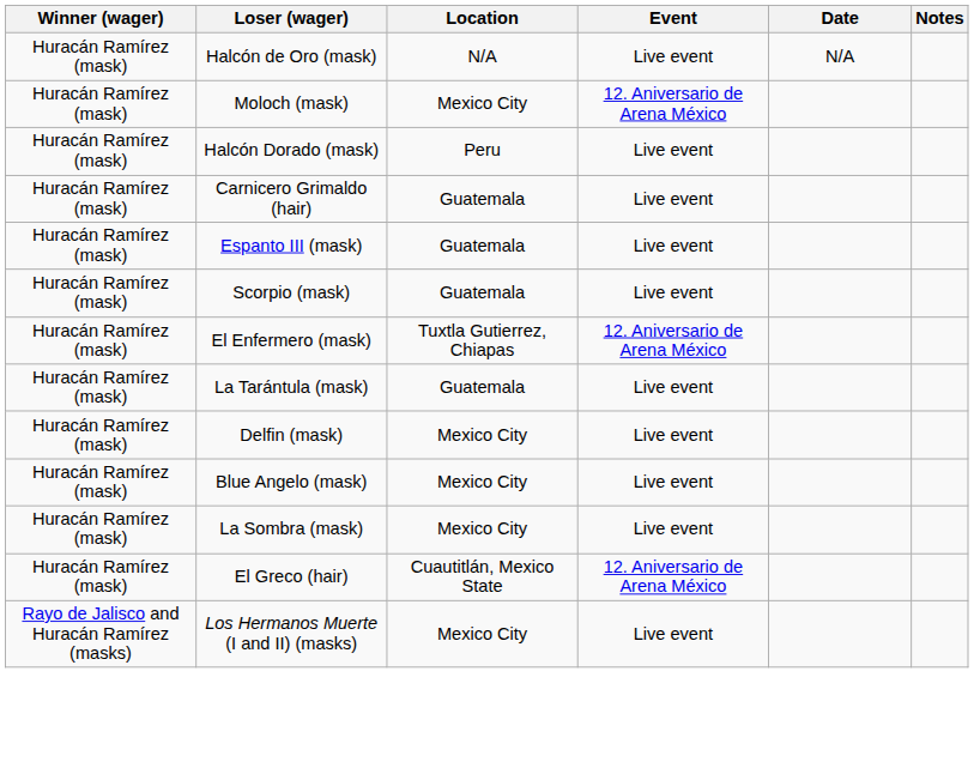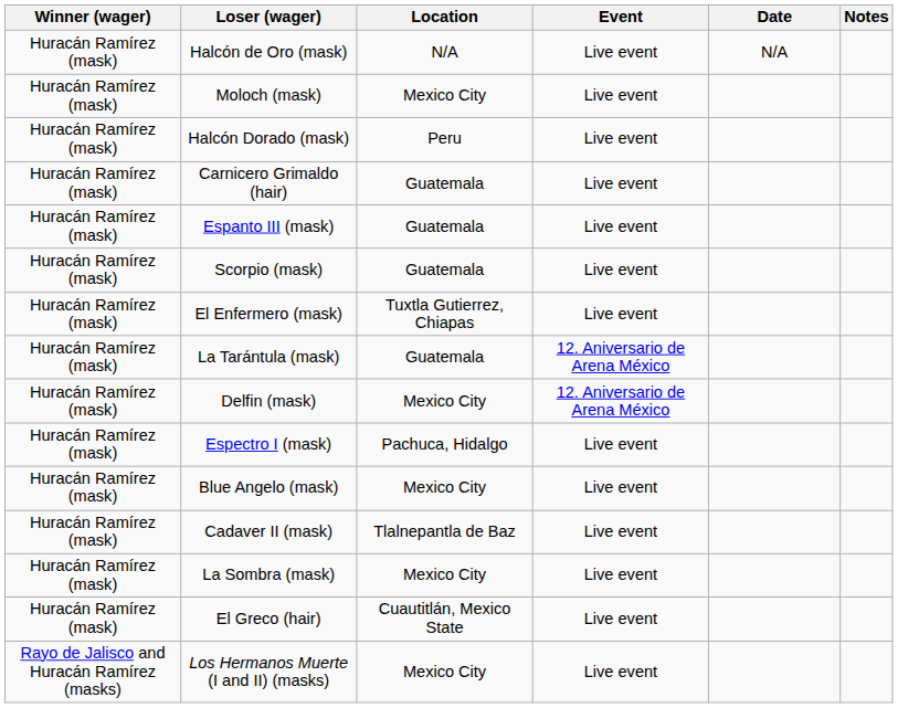Moloch (mask) | Event: 12. Aniversario de Arena México -> Live event
El Enfermero (mask) | Event: 12. Aniversario de Arena México -> Live event
La Tarántula (mask) | Event: Live event -> 12. Aniversario de Arena México
Delfin (mask) | Event: Live event -> 12. Aniversario de Arena México
+ row: Huracán Ramírez (mask) | Espectro I (mask) | Pachuca, Hidalgo | Live event
+ row: Huracán Ramírez (mask) | Cadaver II (mask) | Tlalnepantla de Baz | Live event
El Greco (hair) | Event: 12. Aniversario de Arena México -> Live event
